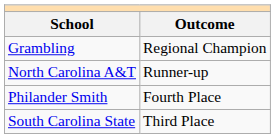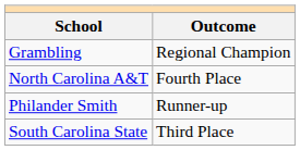North Carolina A&T | Outcome: Runner-up -> Fourth Place
Philander Smith | Outcome: Fourth Place -> Runner-up
